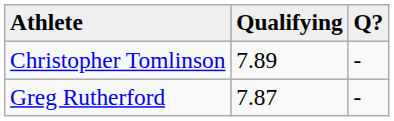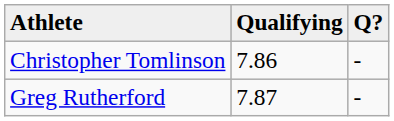Christopher Tomlinson | Qualifying: 7.89 -> 7.86
